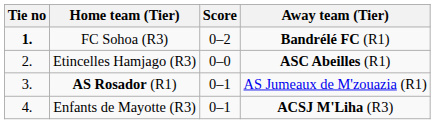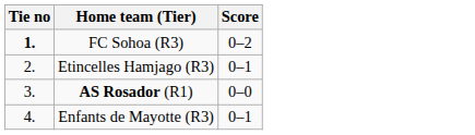- column: Away team (Tier) | Bandrélé FC (R1) | ASC Abeilles (R1) | AS Jumeaux de M'zouazia (R1) | ACSJ M'Liha (R3)
Etincelles Hamjago (R3) | Score: 0–0 -> 0–1
AS Rosador (R1) | Score: 0–1 -> 0–0
